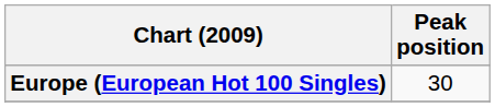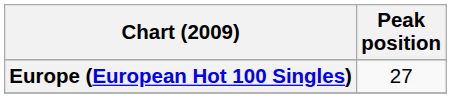Europe (European Hot 100 Singles) | Peak position: 30 -> 27
